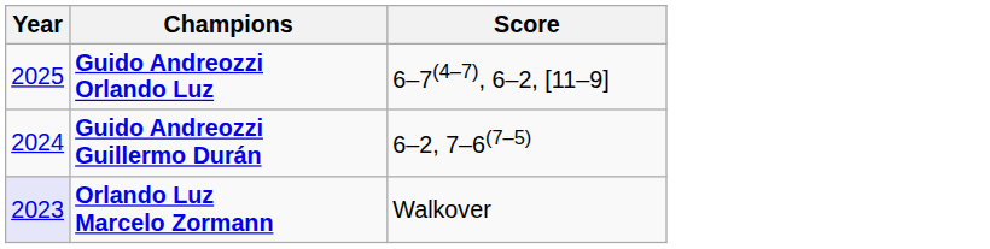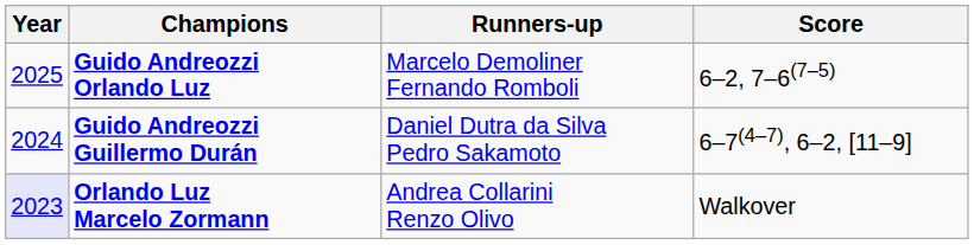+ column: Runners-up | Marcelo Demoliner Fernando Romboli | Daniel Dutra da Silva Pedro Sakamoto | Andrea Collarini Renzo Olivo
Guido Andreozzi Orlando Luz | Score: 6–7(4–7), 6–2, [11–9] -> 6–2, 7–6(7–5)
Guido Andreozzi Guillermo Durán | Score: 6–2, 7–6(7–5) -> 6–7(4–7), 6–2, [11–9]
